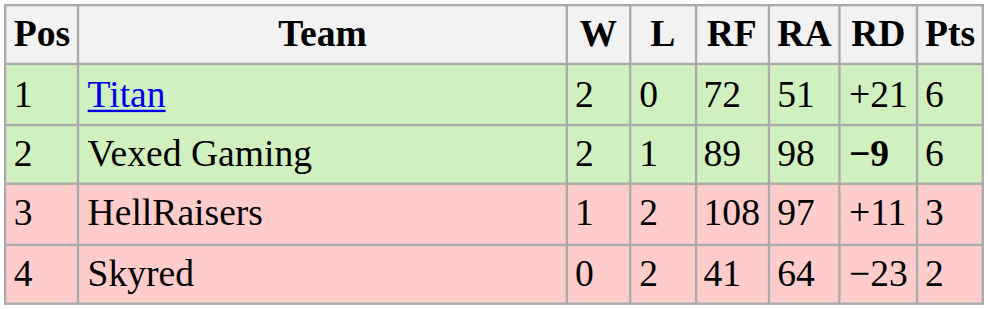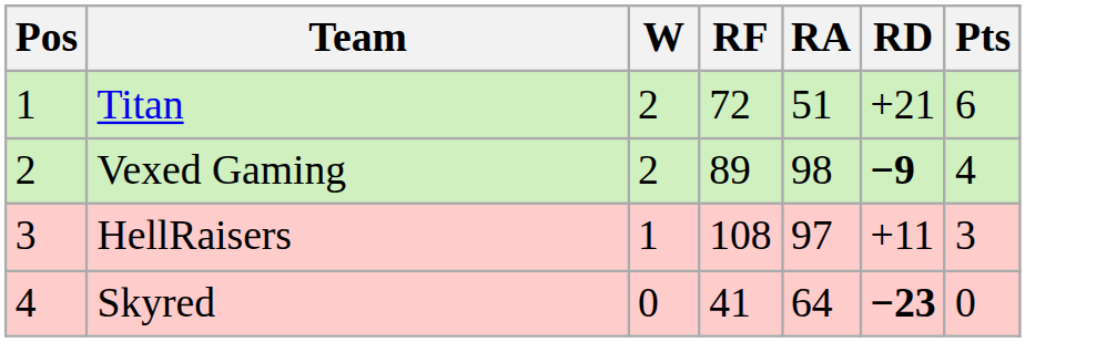- column: L | 0 | 1 | 2 | 2
Vexed Gaming | Pts: 6 -> 4
Skyred | RD: normal -> bold
Skyred | Pts: 2 -> 0
